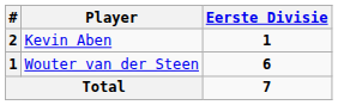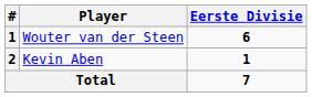rows swapped: Wouter van der Steen <-> Kevin Aben
